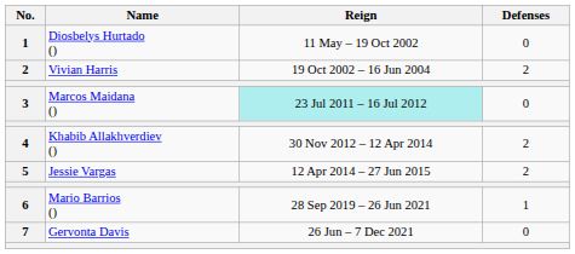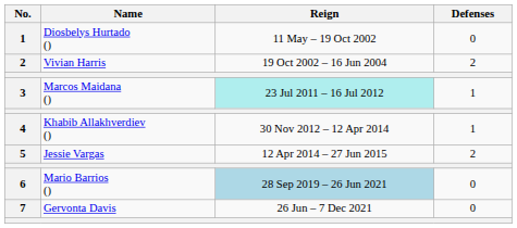Marcos Maidana () | Defenses: 0 -> 1
Khabib Allakhverdiev () | Defenses: 2 -> 1
Mario Barrios () | Reign: no background -> lightblue background
Mario Barrios () | Defenses: 1 -> 0
